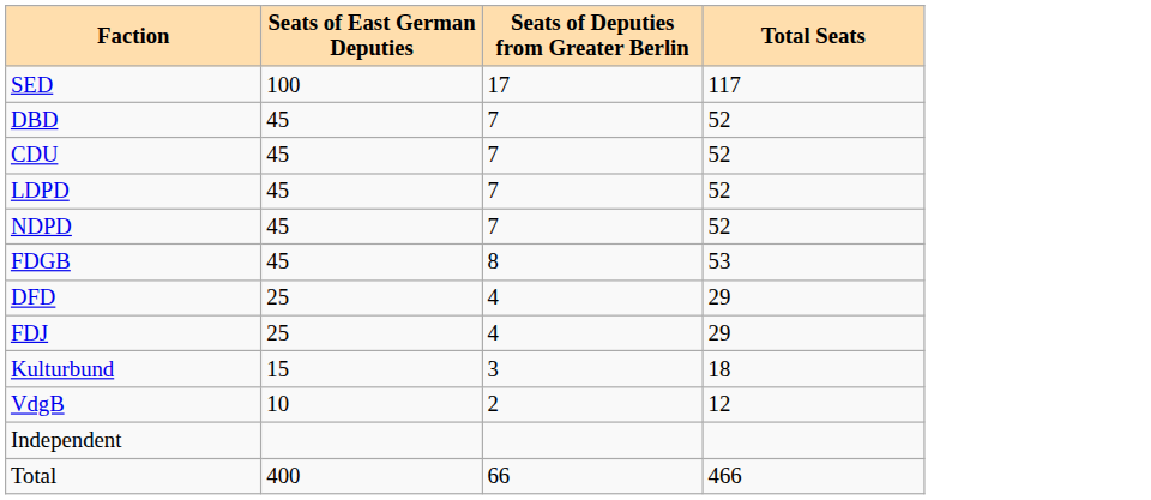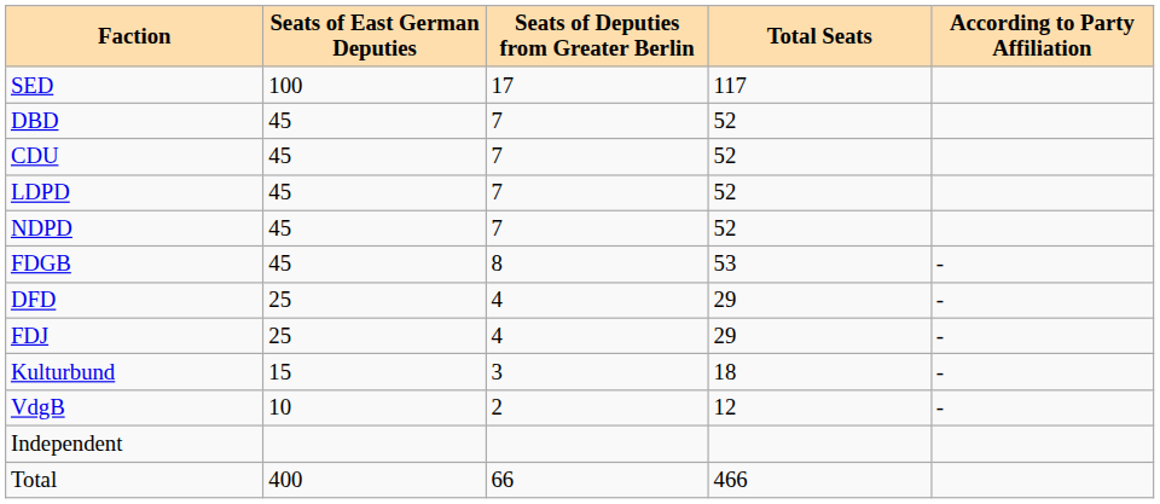+ column: According to Party Affiliation | - | - | - | - | -
